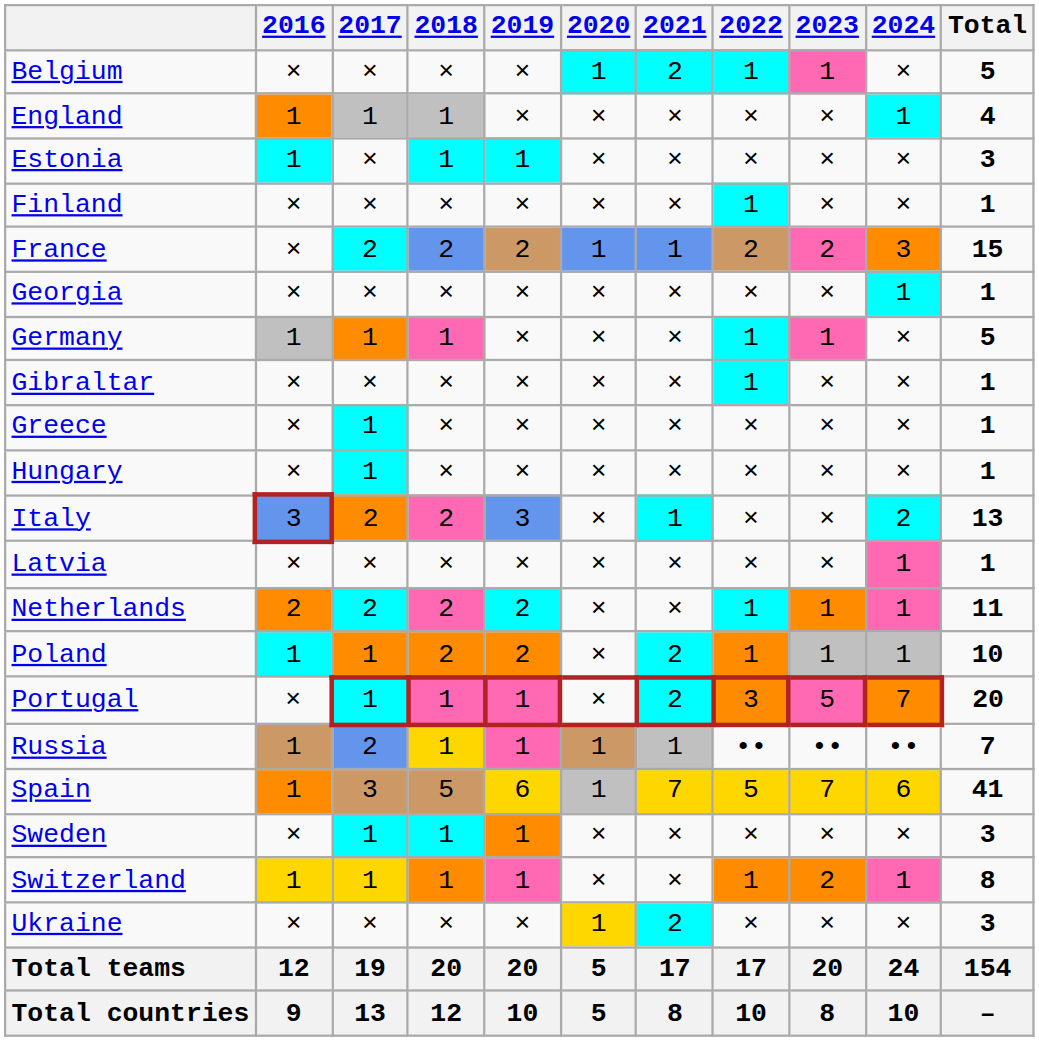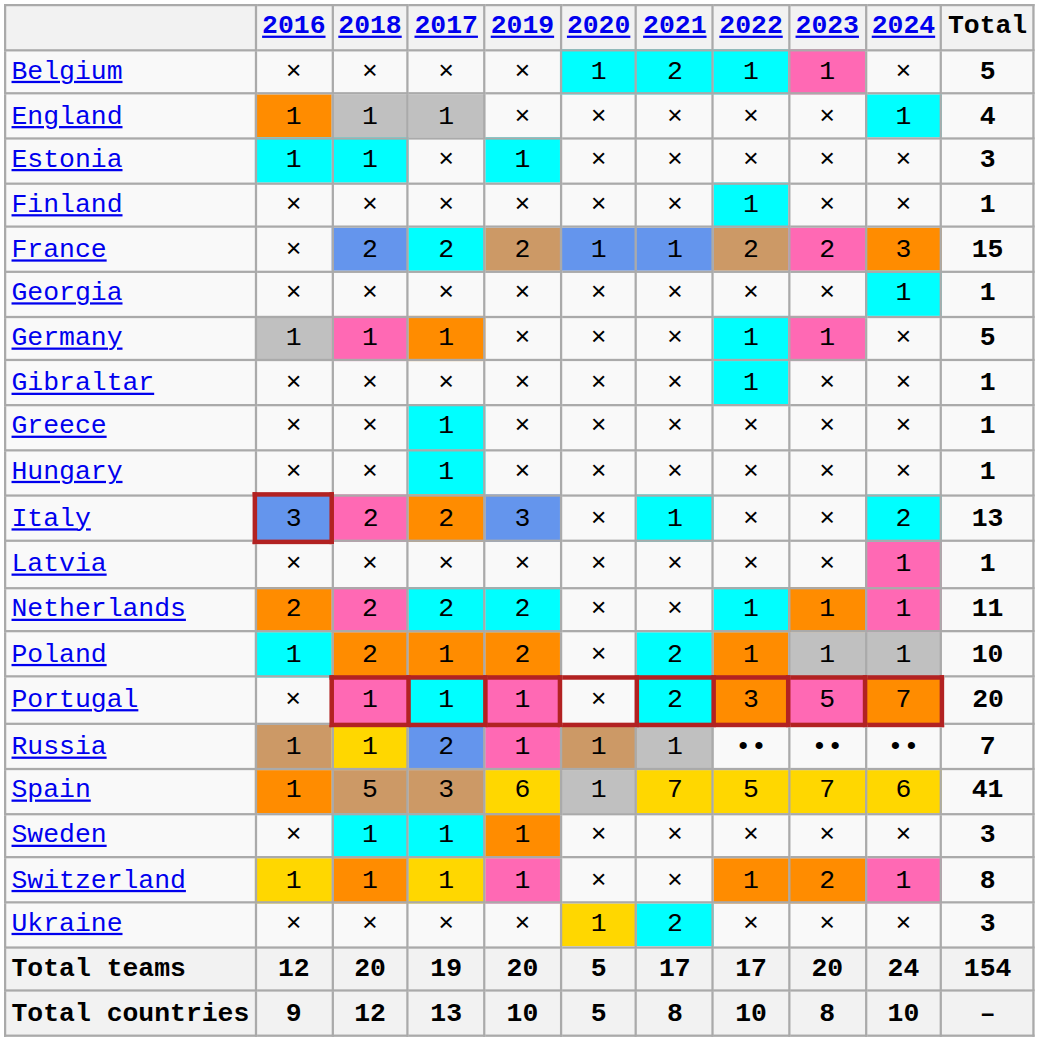columns swapped: 2017 <-> 2018
